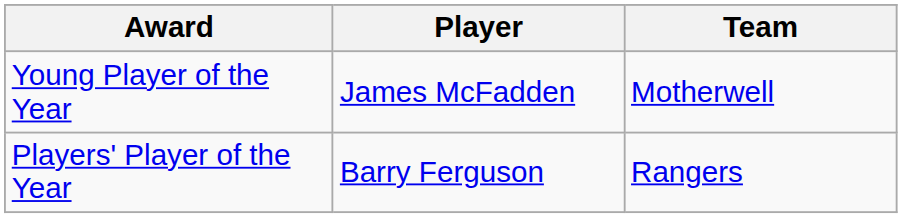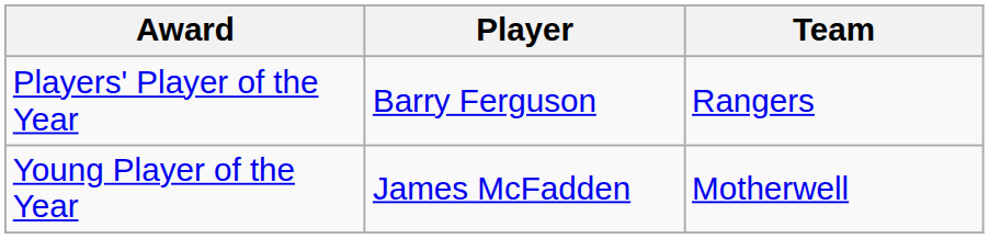rows swapped: Players' Player of the Year <-> Young Player of the Year
